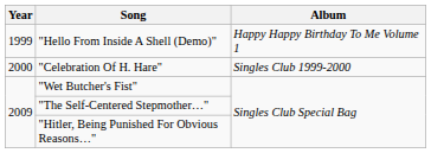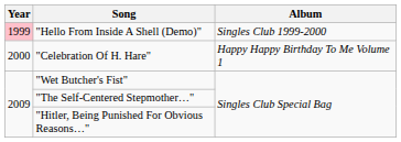"Hello From Inside A Shell (Demo)" | Year: no background -> pink background
"Hello From Inside A Shell (Demo)" | Album: Happy Happy Birthday To Me Volume 1 -> Singles Club 1999-2000
"Celebration Of H. Hare" | Album: Singles Club 1999-2000 -> Happy Happy Birthday To Me Volume 1
